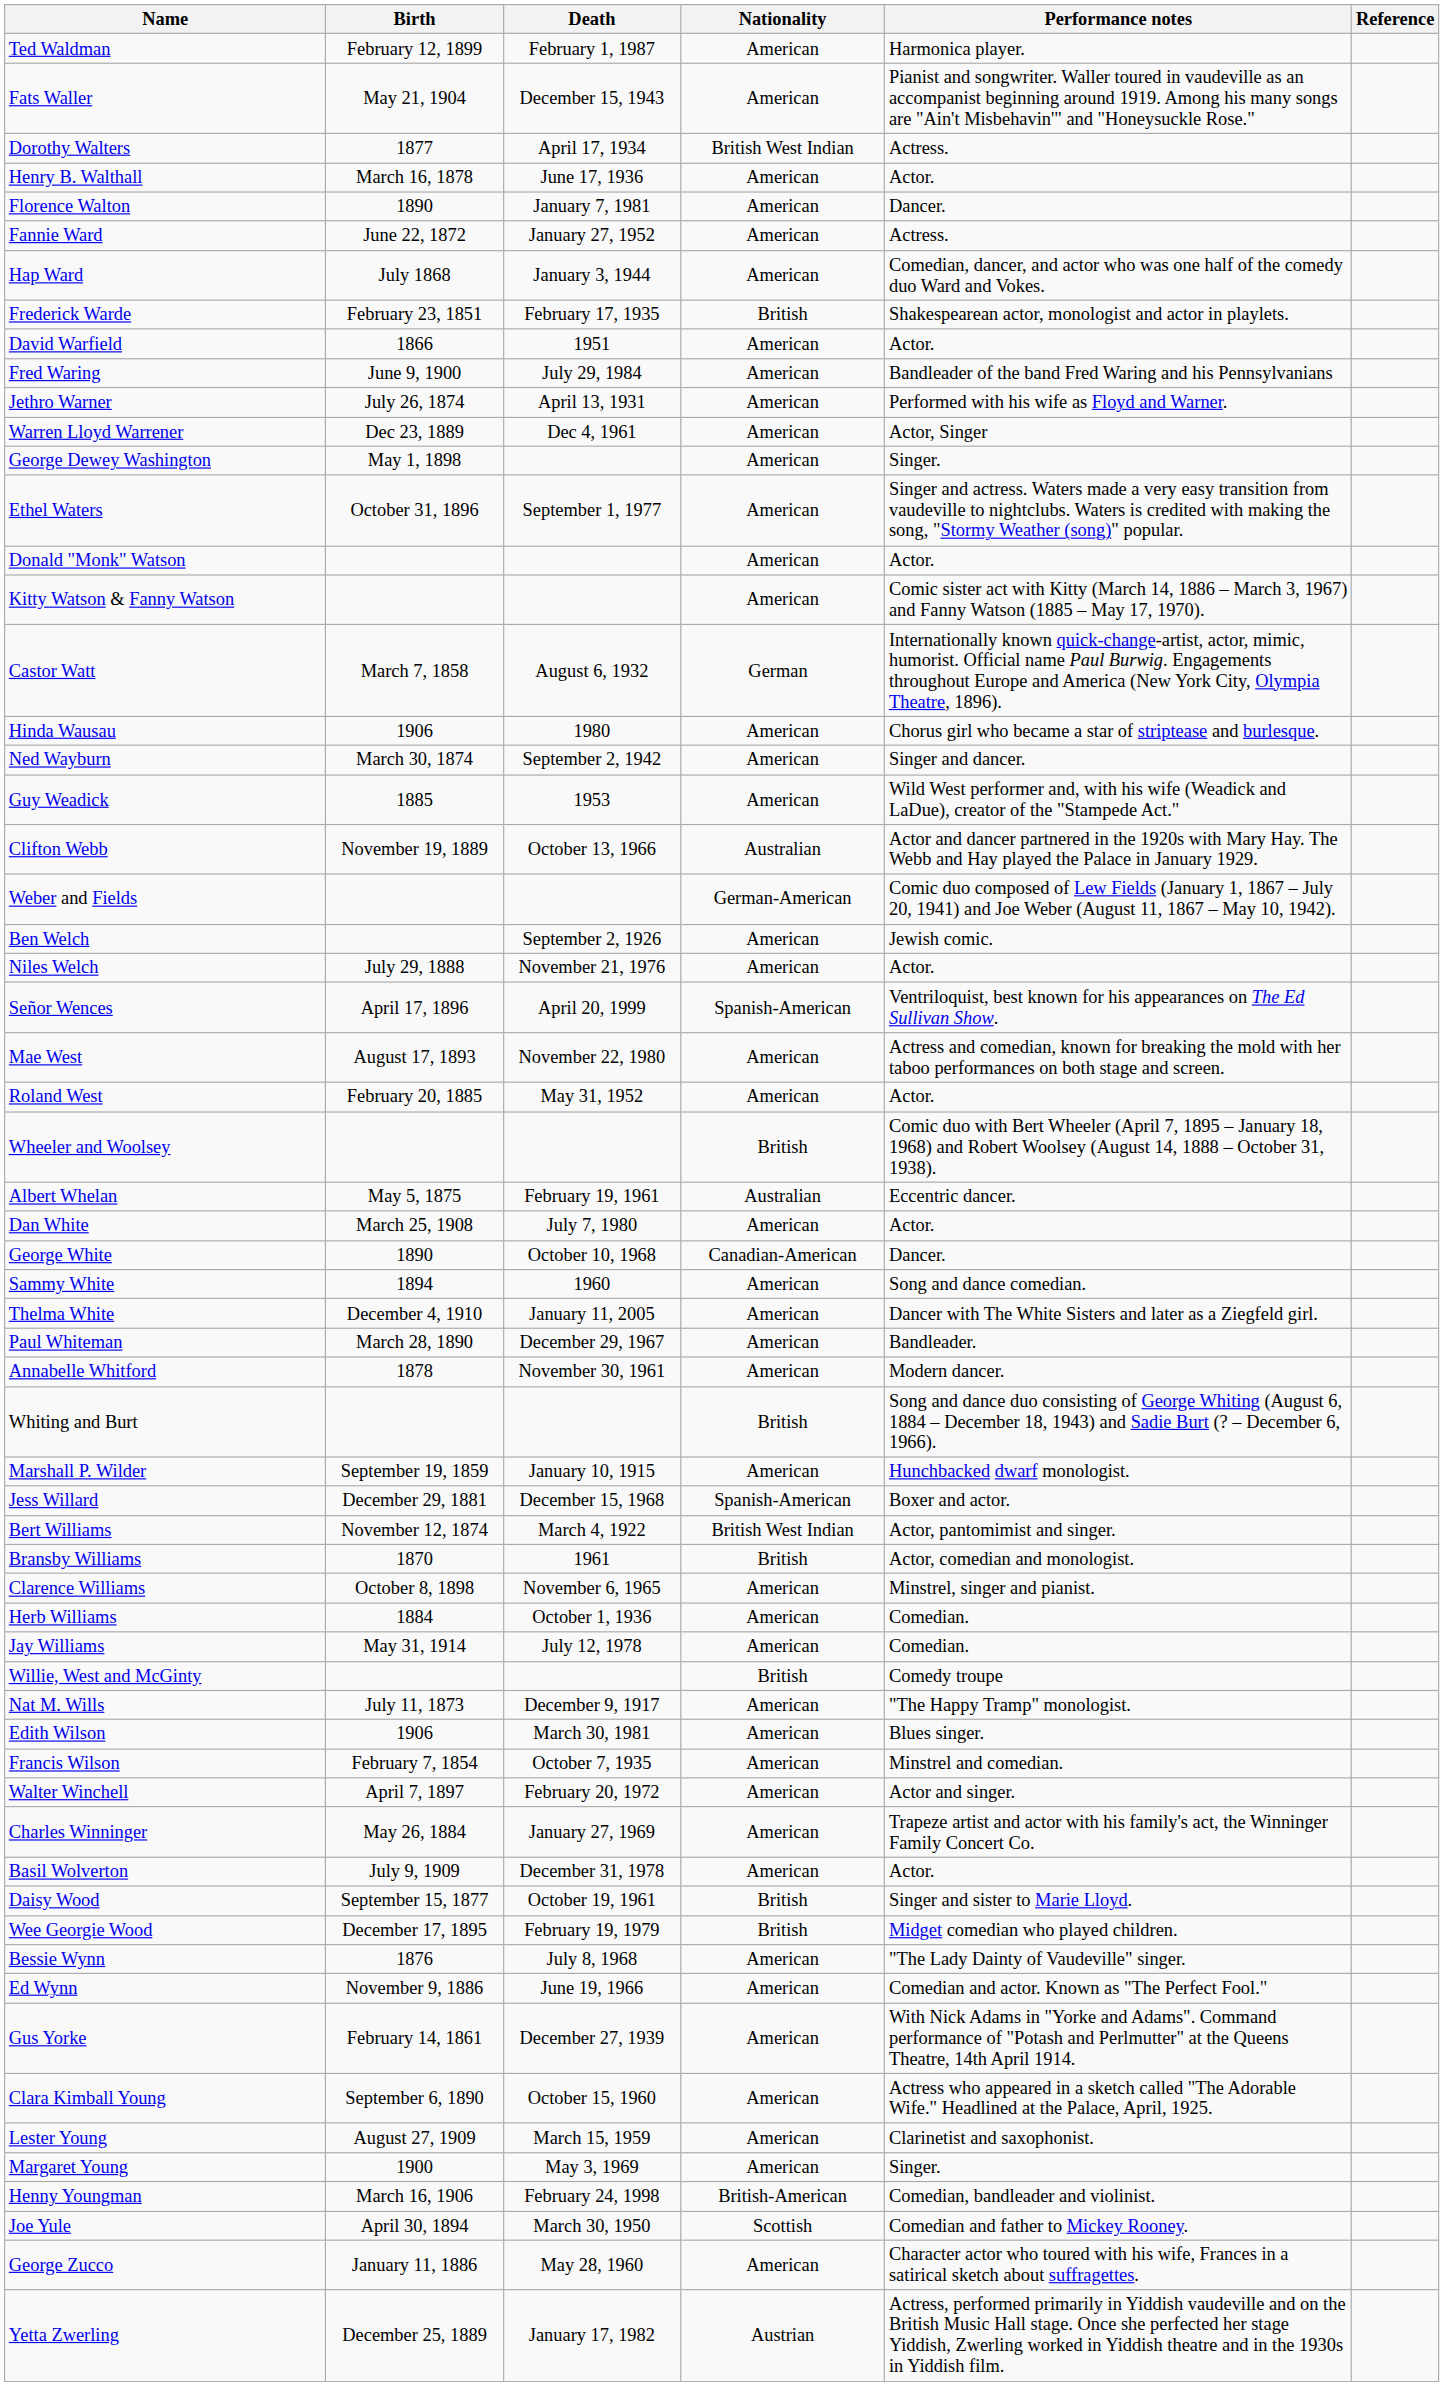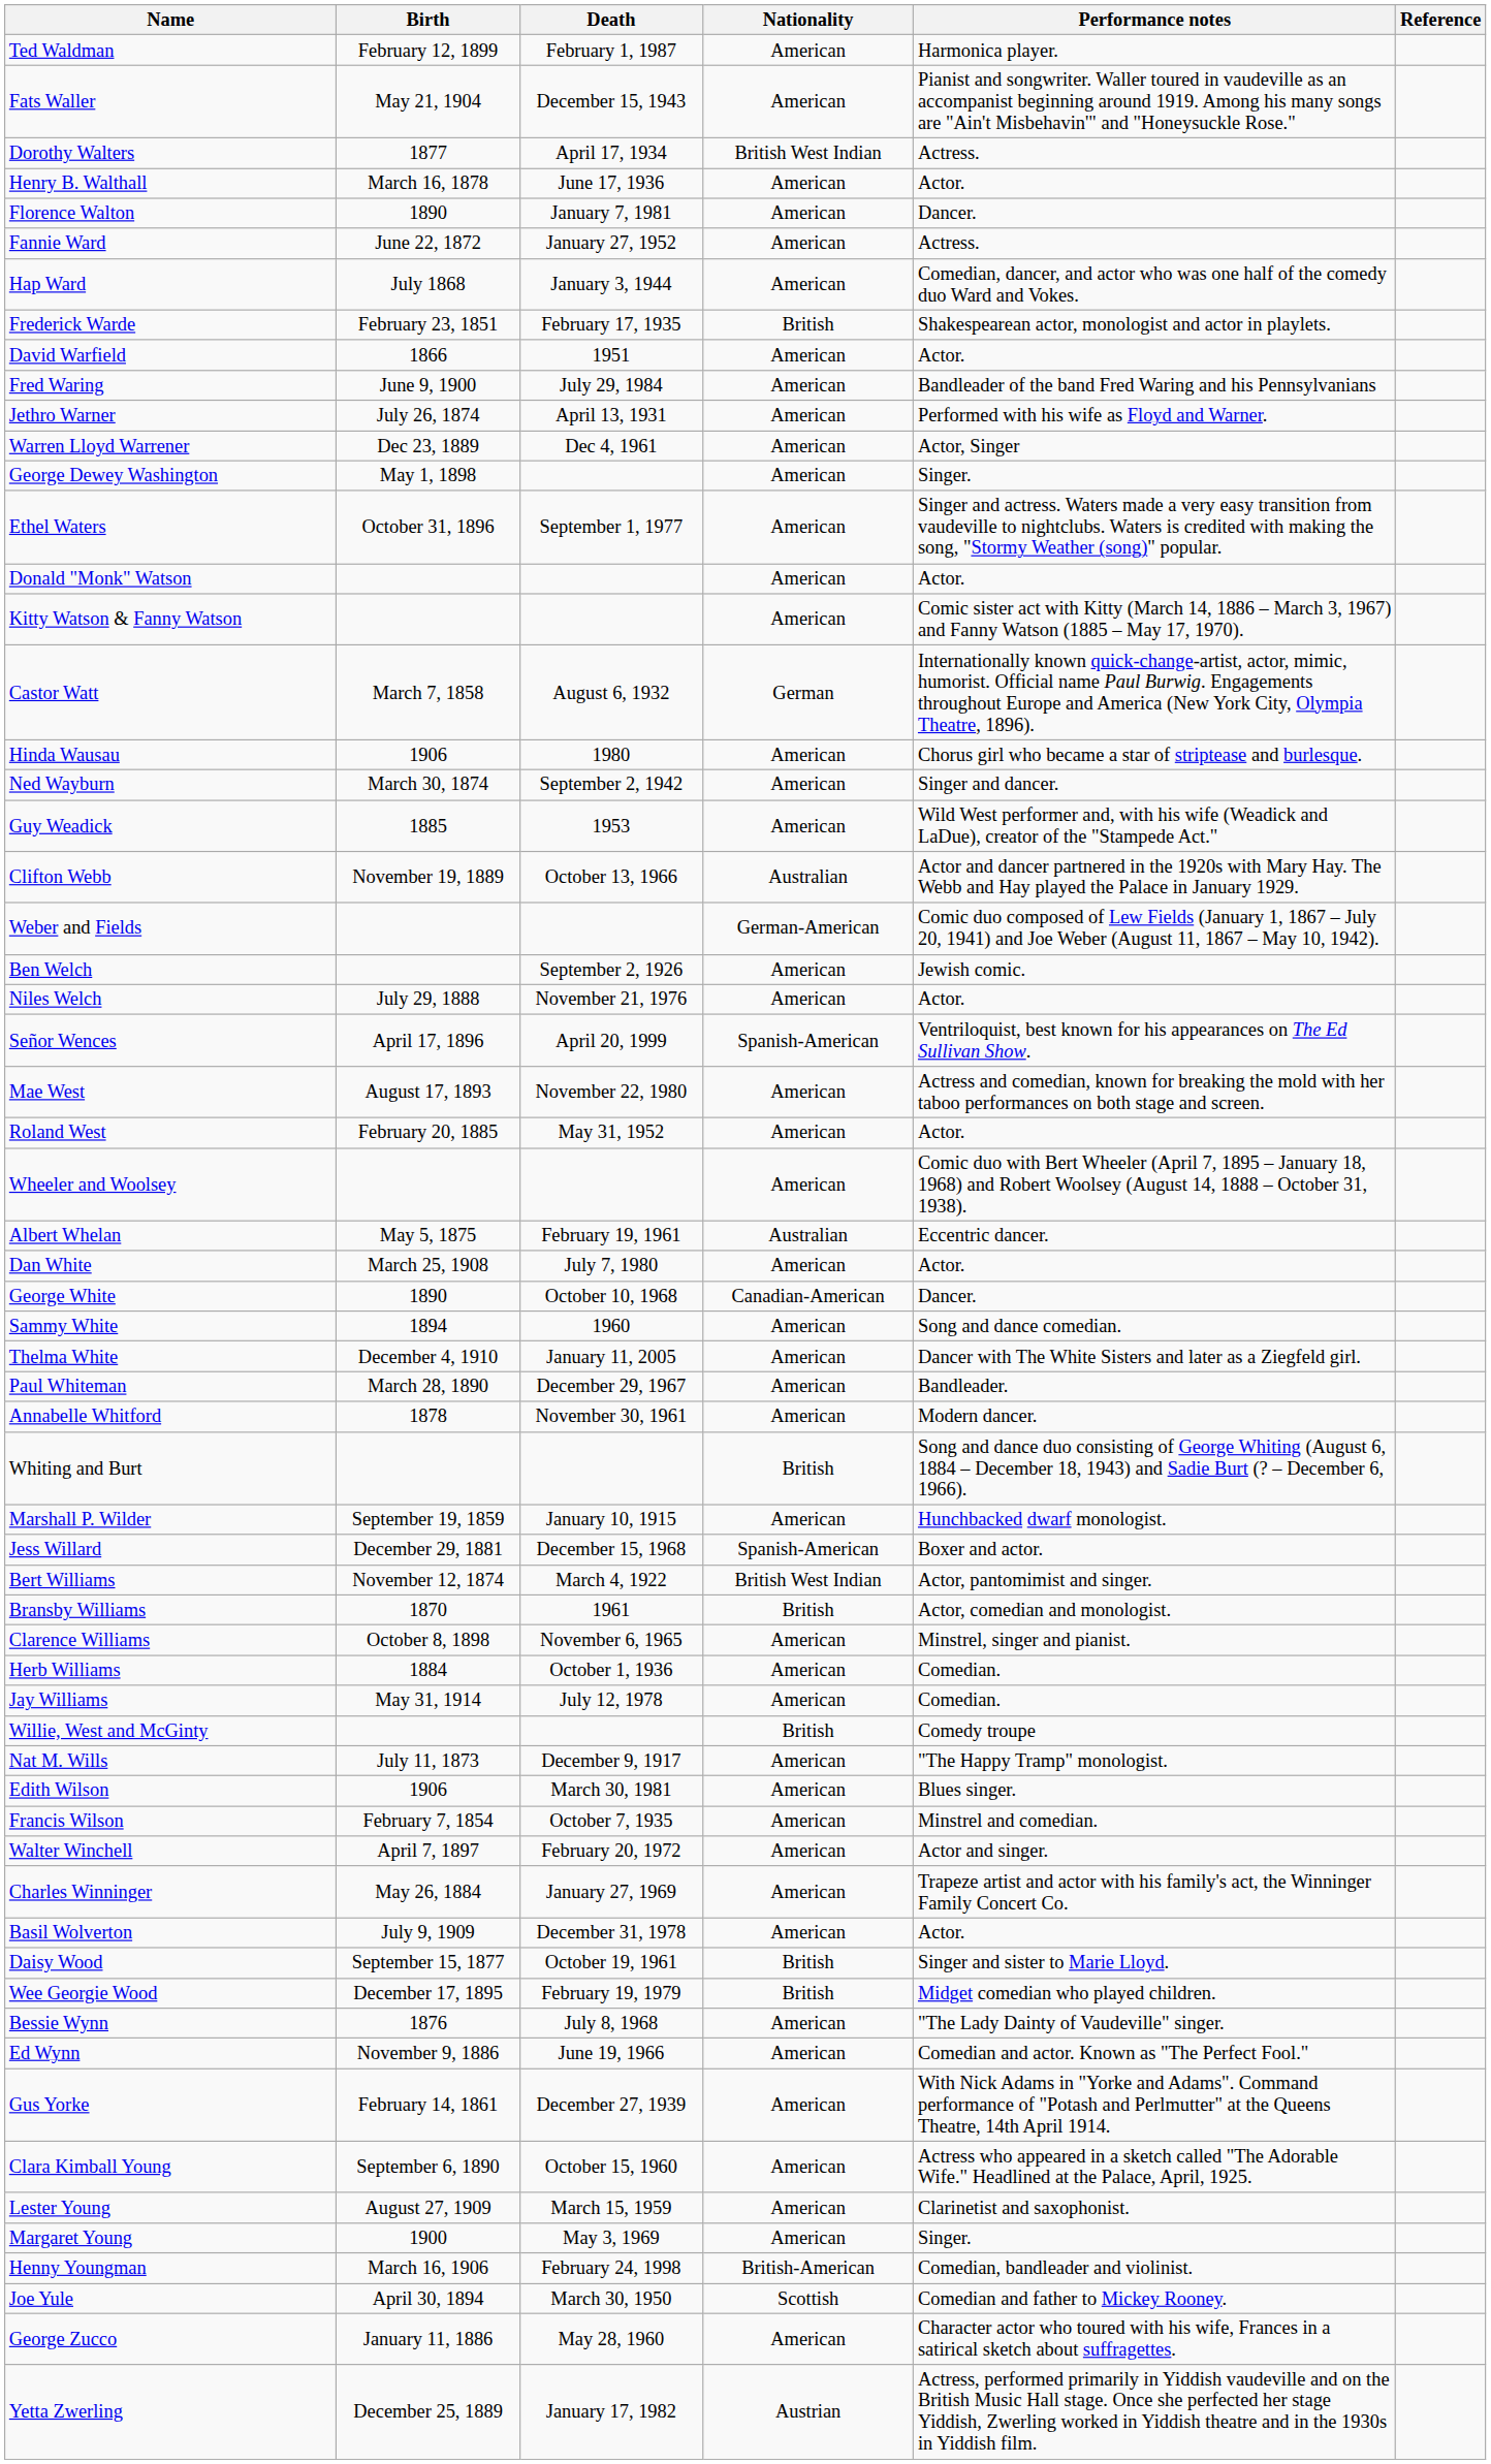Wheeler and Woolsey | Nationality: British -> American
